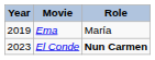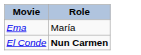- column: Year | 2019 | 2023
